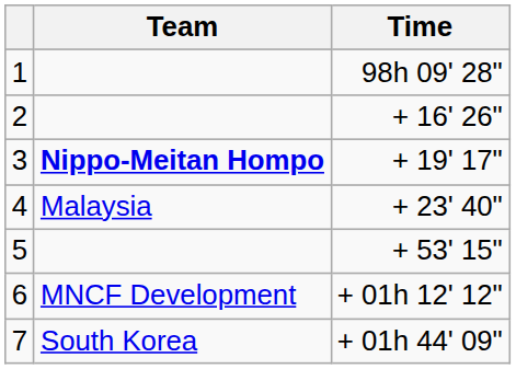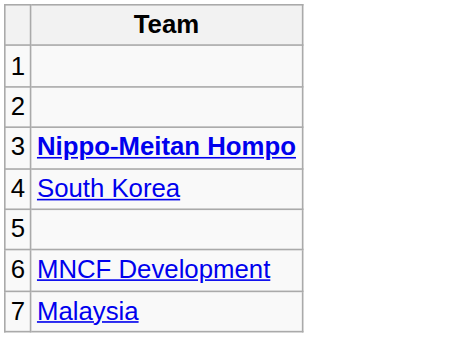- column: Time | 98h 09' 28" | + 16' 26" | + 19' 17" | + 23' 40" | + 53' 15" | + 01h 12' 12" | + 01h 44' 09"
4 | Team: Malaysia -> South Korea
7 | Team: South Korea -> Malaysia
